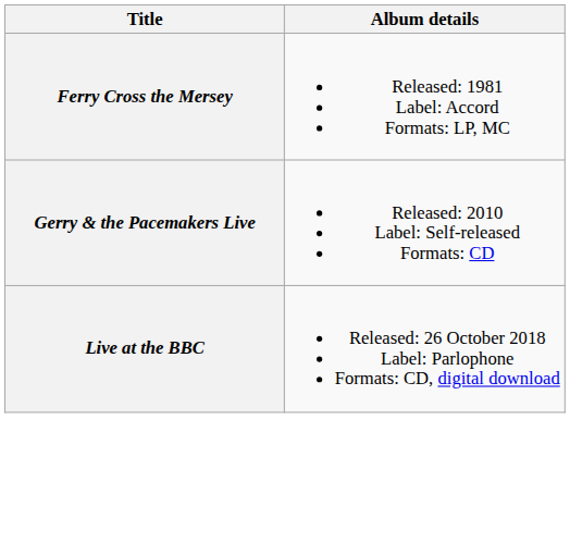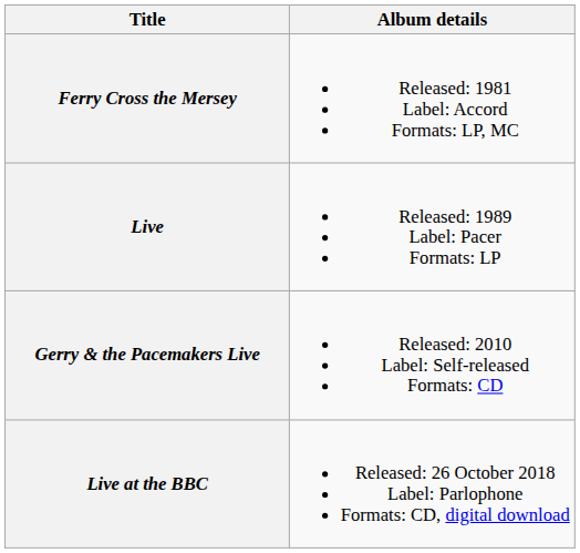+ row: Live | Released: 1989 Label: Pacer Formats: LP
